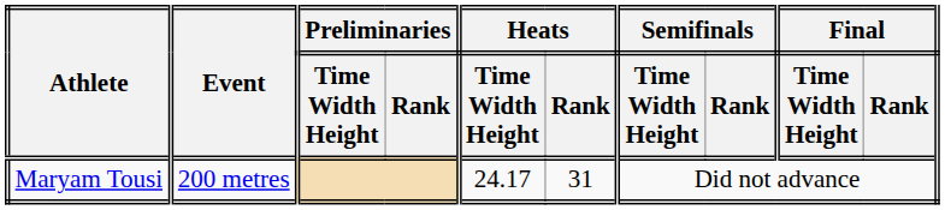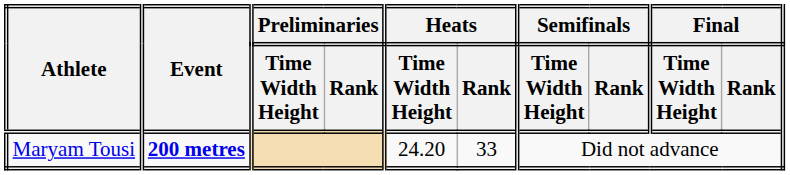Maryam Tousi | Event: normal -> bold
Maryam Tousi | Heats / Time Width Height: 24.17 -> 24.20
Maryam Tousi | Heats / Rank: 31 -> 33
